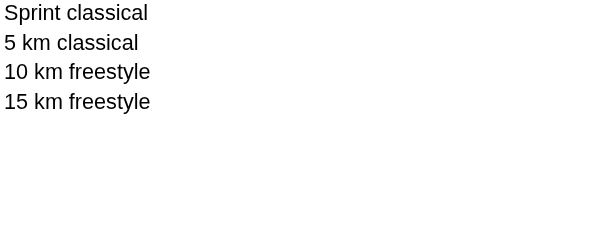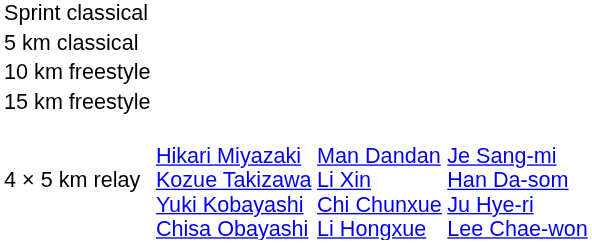+ row: 4 × 5 km relay | Hikari Miyazaki Kozue Takizawa Yuki Kobayashi Chisa Obayashi | Man Dandan Li Xin Chi Chunxue Li Hongxue | Je Sang-mi Han Da-som Ju Hye-ri Lee Chae-won
